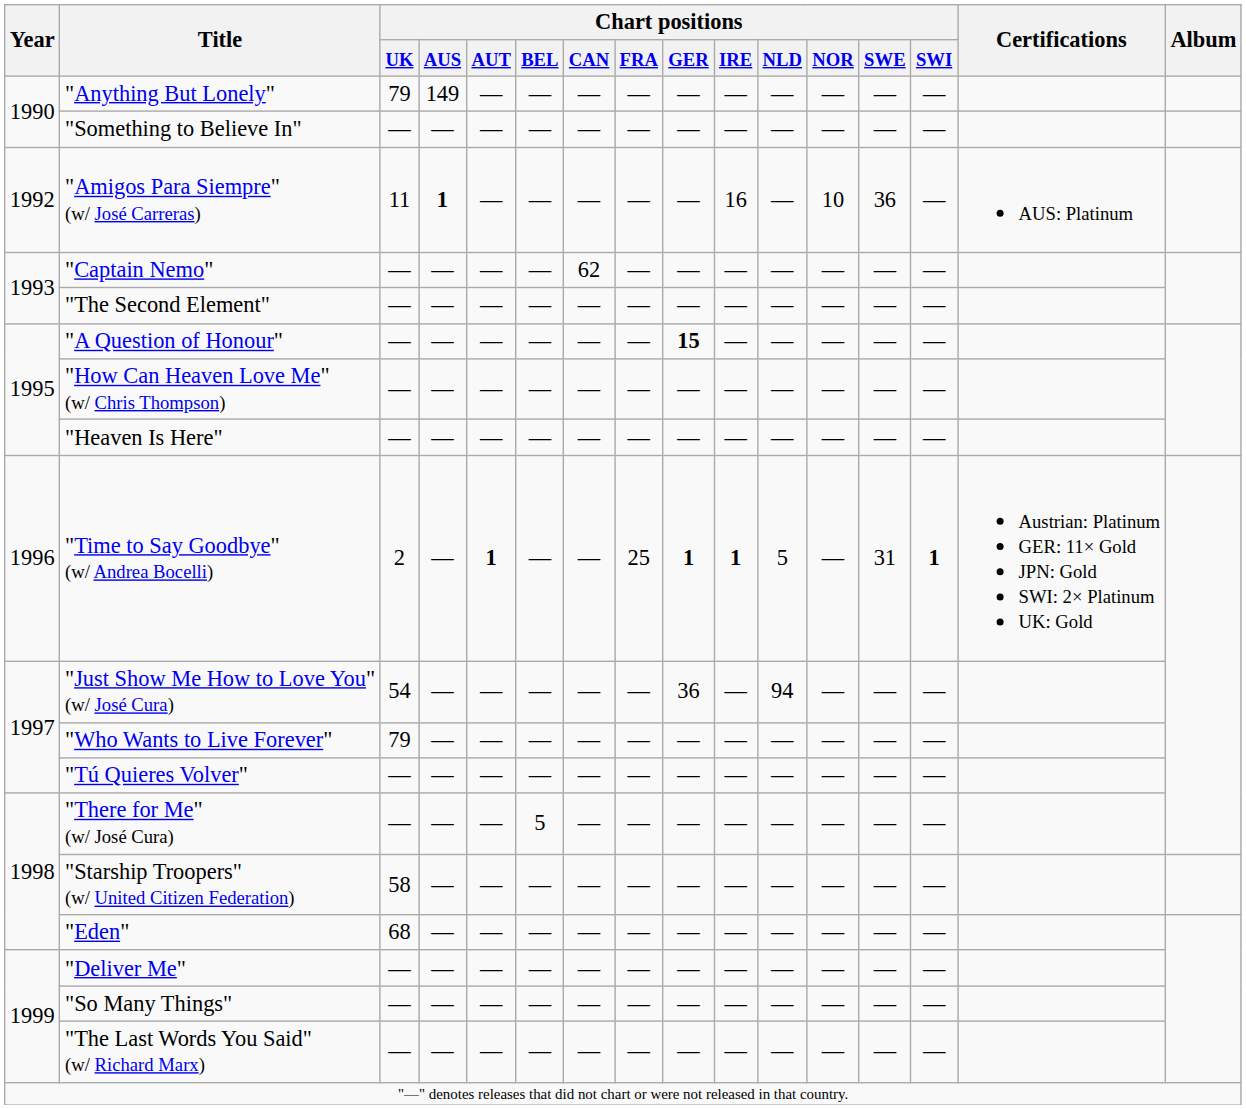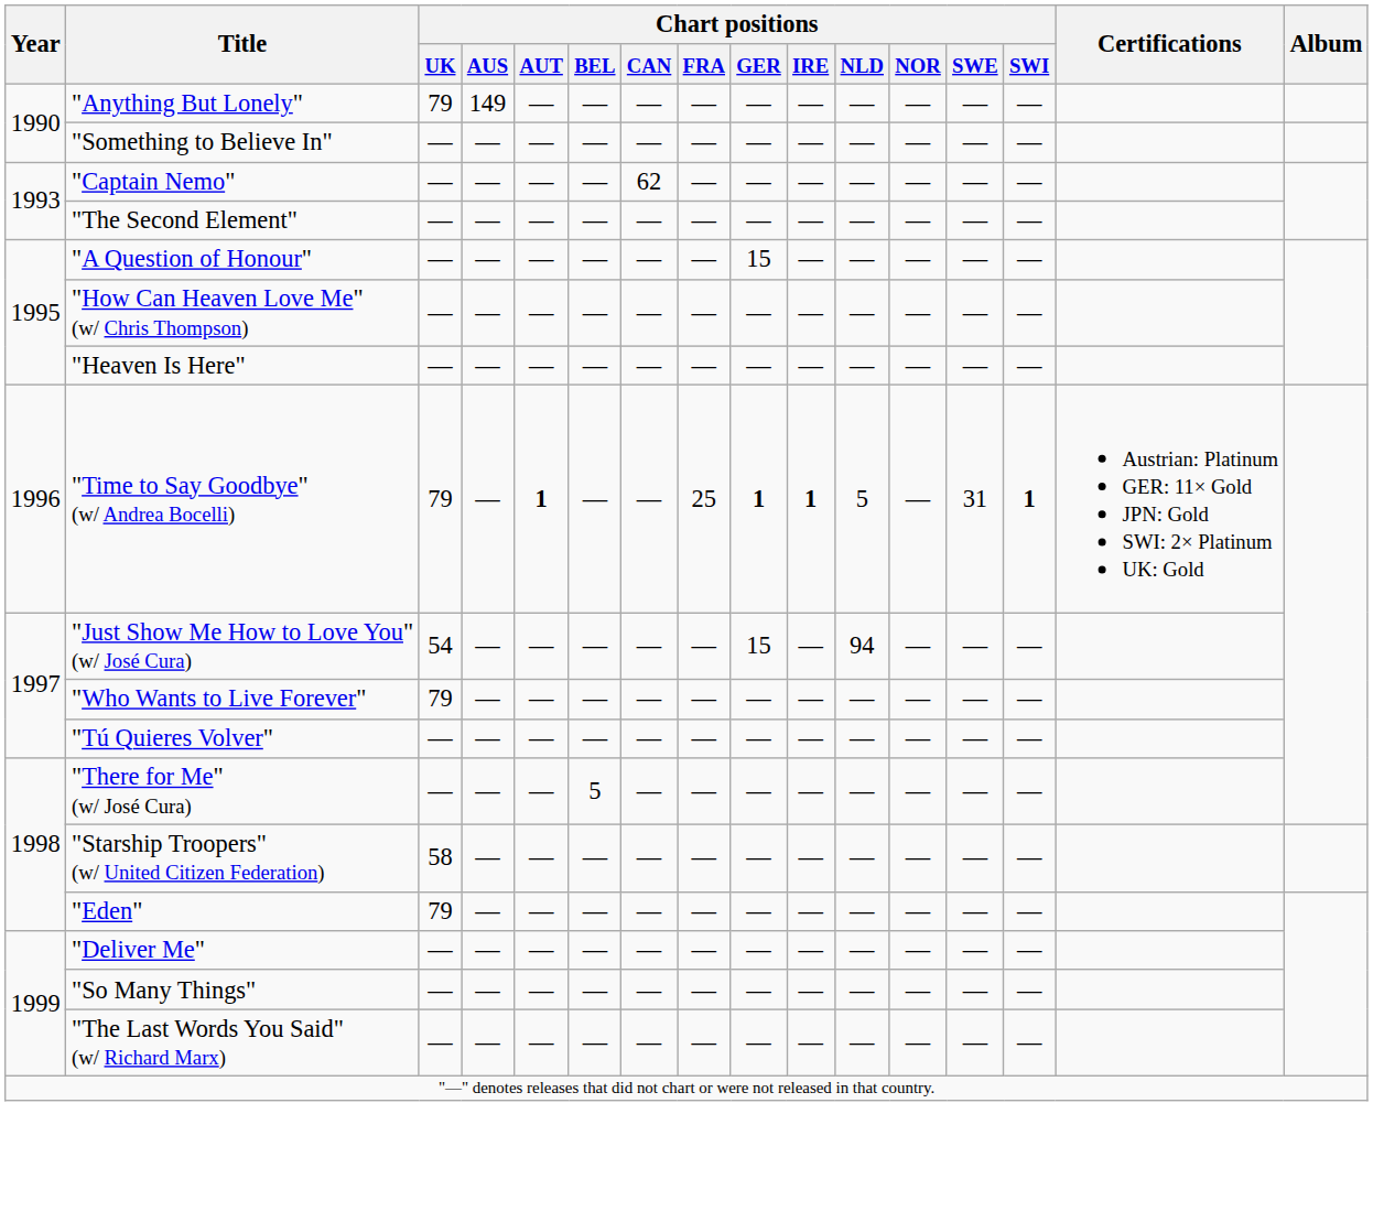- row: 1992 | "Amigos Para Siempre" (w/ José Carreras) | 11 | 1 | — | — | — | — | — | 16 | — | 10 | 36 | — | AUS: Platinum
"A Question of Honour" | Chart positions / GER: bold -> normal
"Time to Say Goodbye" (w/ Andrea Bocelli) | Chart positions / UK: 2 -> 79
"Just Show Me How to Love You" (w/ José Cura) | Chart positions / GER: 36 -> 15
"Eden" | Chart positions / UK: 68 -> 79
